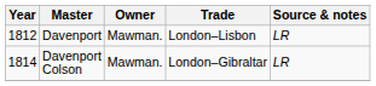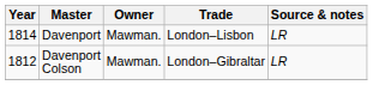Davenport | Year: 1812 -> 1814
Davenport Colson | Year: 1814 -> 1812
